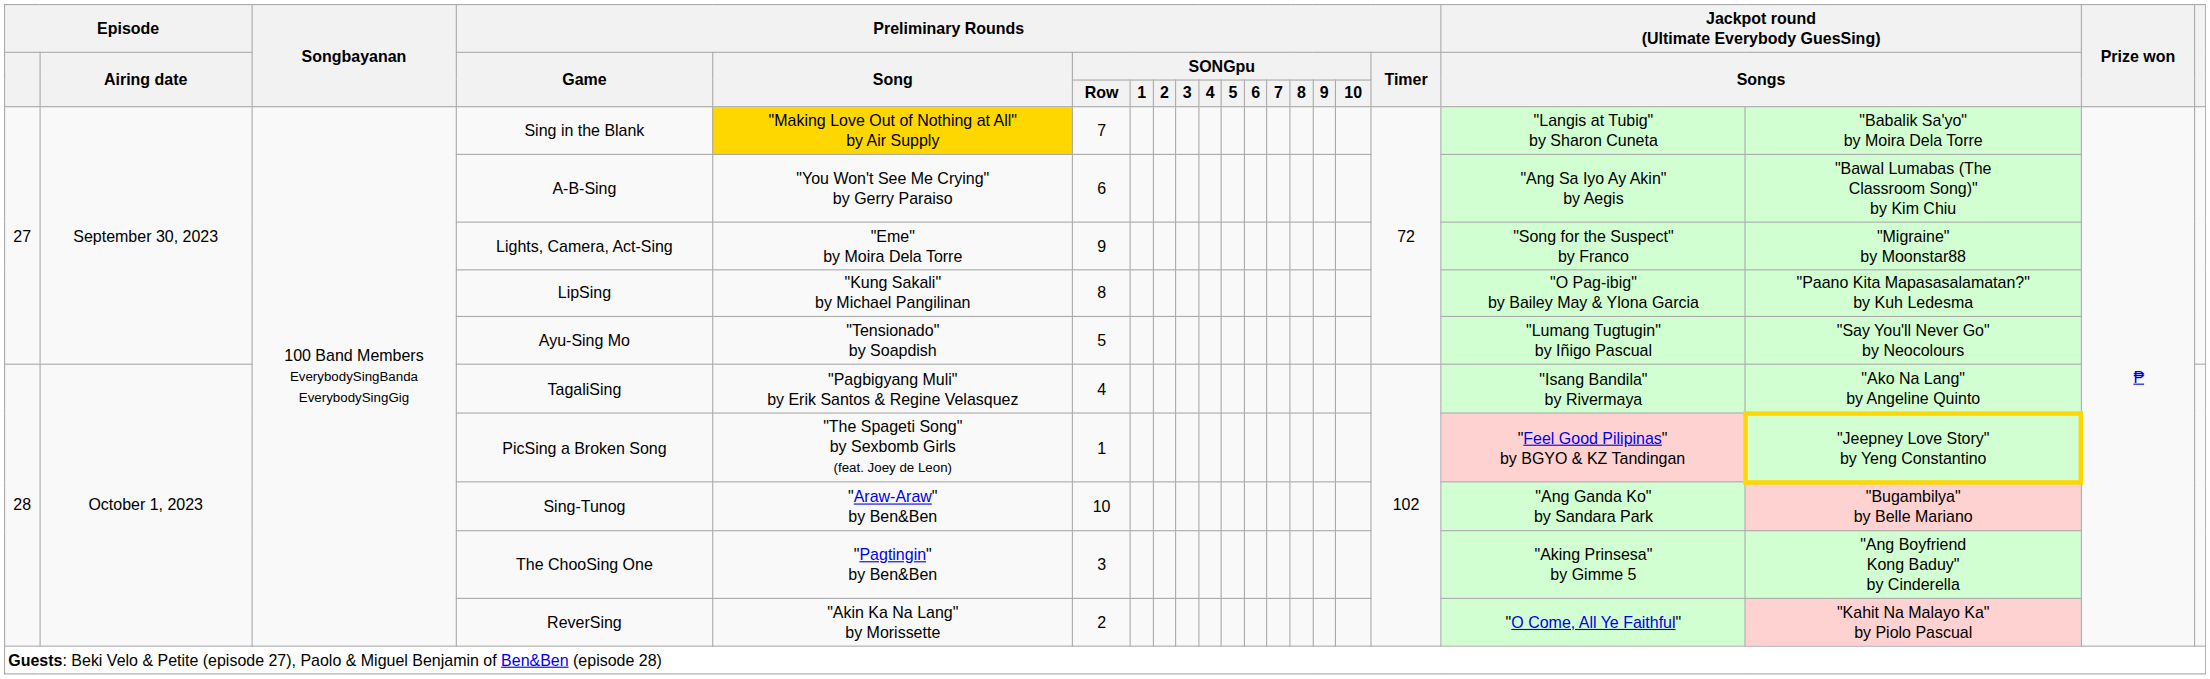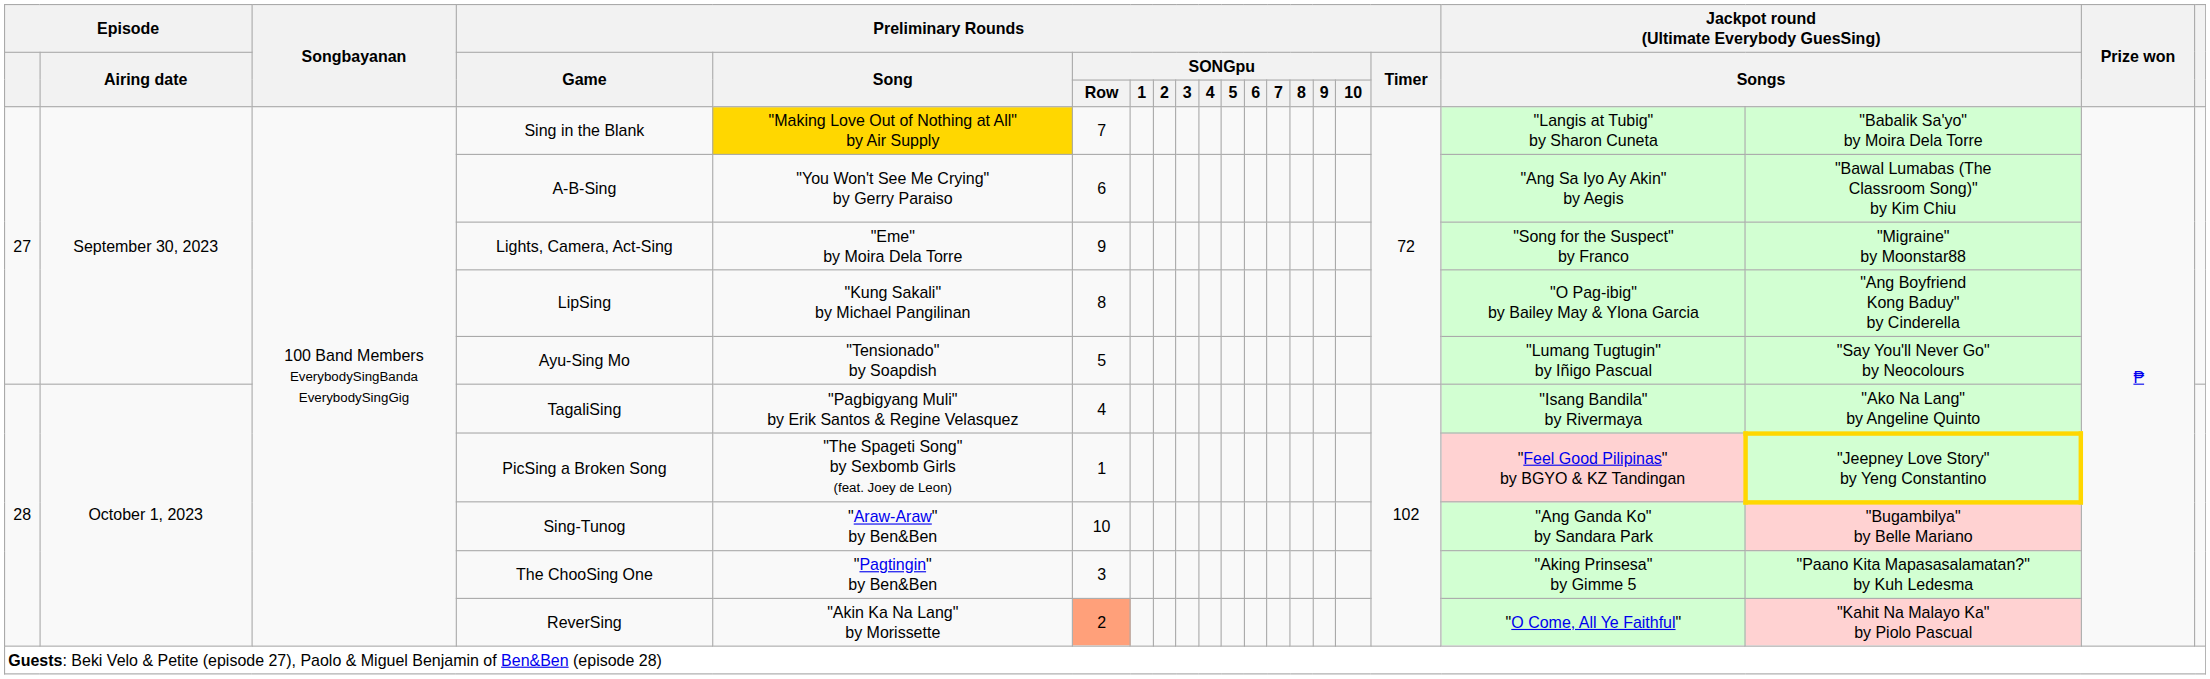LipSing | column 19: "Paano Kita Mapasasalamatan?" by Kuh Ledesma -> "Ang Boyfriend Kong Baduy" by Cinderella
The ChooSing One | column 19: "Ang Boyfriend Kong Baduy" by Cinderella -> "Paano Kita Mapasasalamatan?" by Kuh Ledesma
ReverSing | Preliminary Rounds / SONGpu / Row: no background -> lightsalmon background
